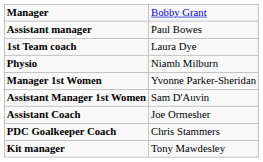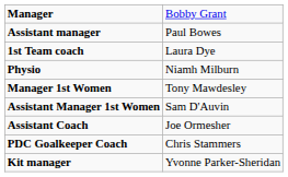Manager 1st Women | column 2: Yvonne Parker-Sheridan -> Tony Mawdesley
Kit manager | column 2: Tony Mawdesley -> Yvonne Parker-Sheridan
